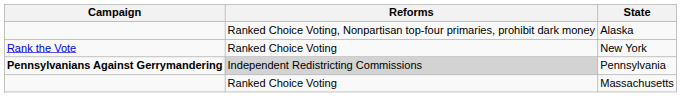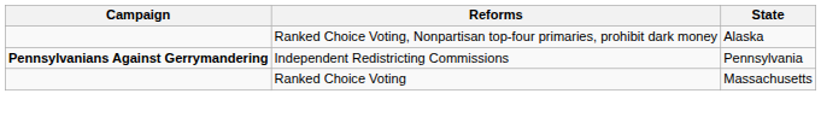- row: Rank the Vote | Ranked Choice Voting | New York
Pennsylvania | Reforms: lightgrey background -> no background
